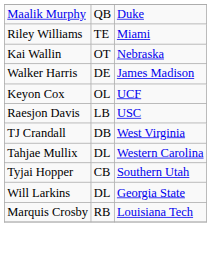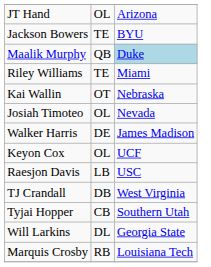+ row: JT Hand | OL | Arizona
+ row: Jackson Bowers | TE | BYU
Maalik Murphy | column 3: no background -> lightblue background
+ row: Josiah Timoteo | OL | Nevada
- row: Tahjae Mullix | DL | Western Carolina
